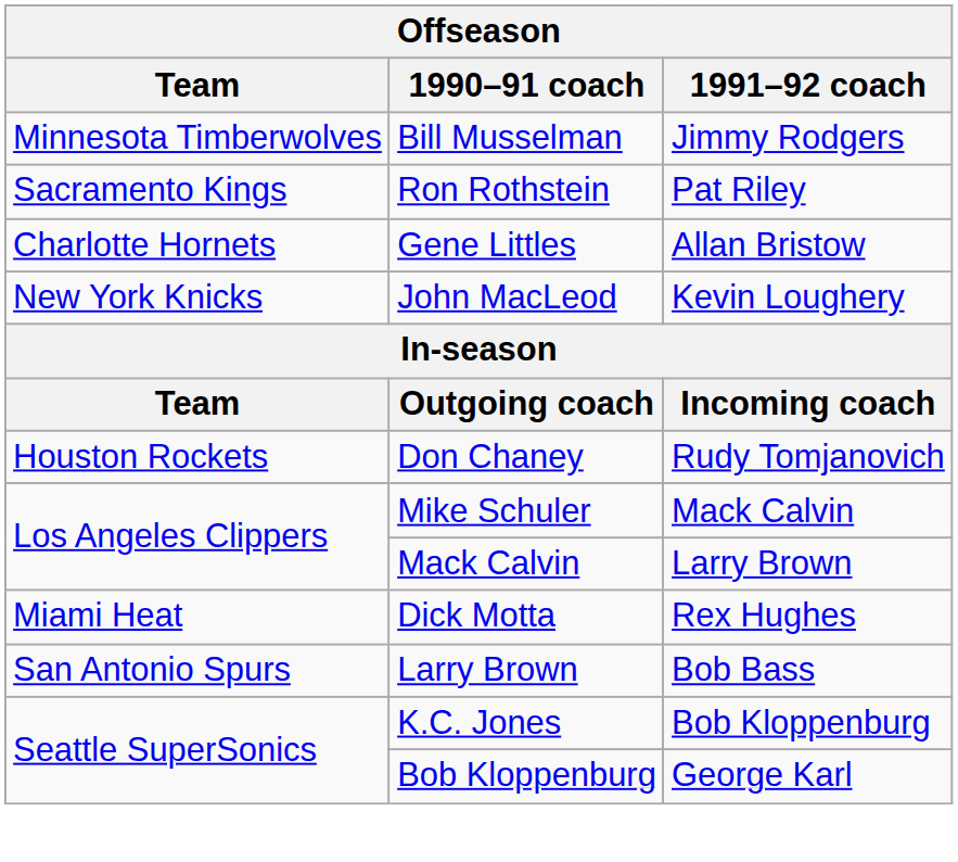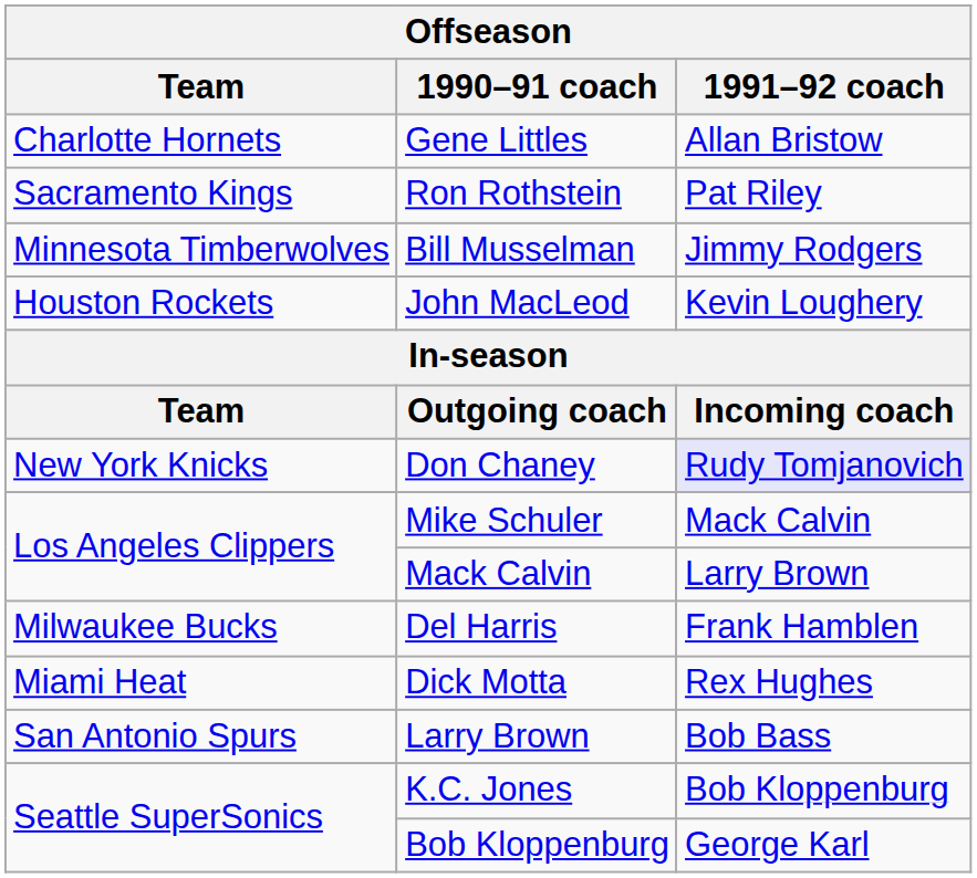rows swapped: Gene Littles <-> Bill Musselman
John MacLeod | Team: New York Knicks -> Houston Rockets
Don Chaney | Team: Houston Rockets -> New York Knicks
Don Chaney | 1991–92 coach: no background -> lavender background
+ row: Milwaukee Bucks | Del Harris | Frank Hamblen
